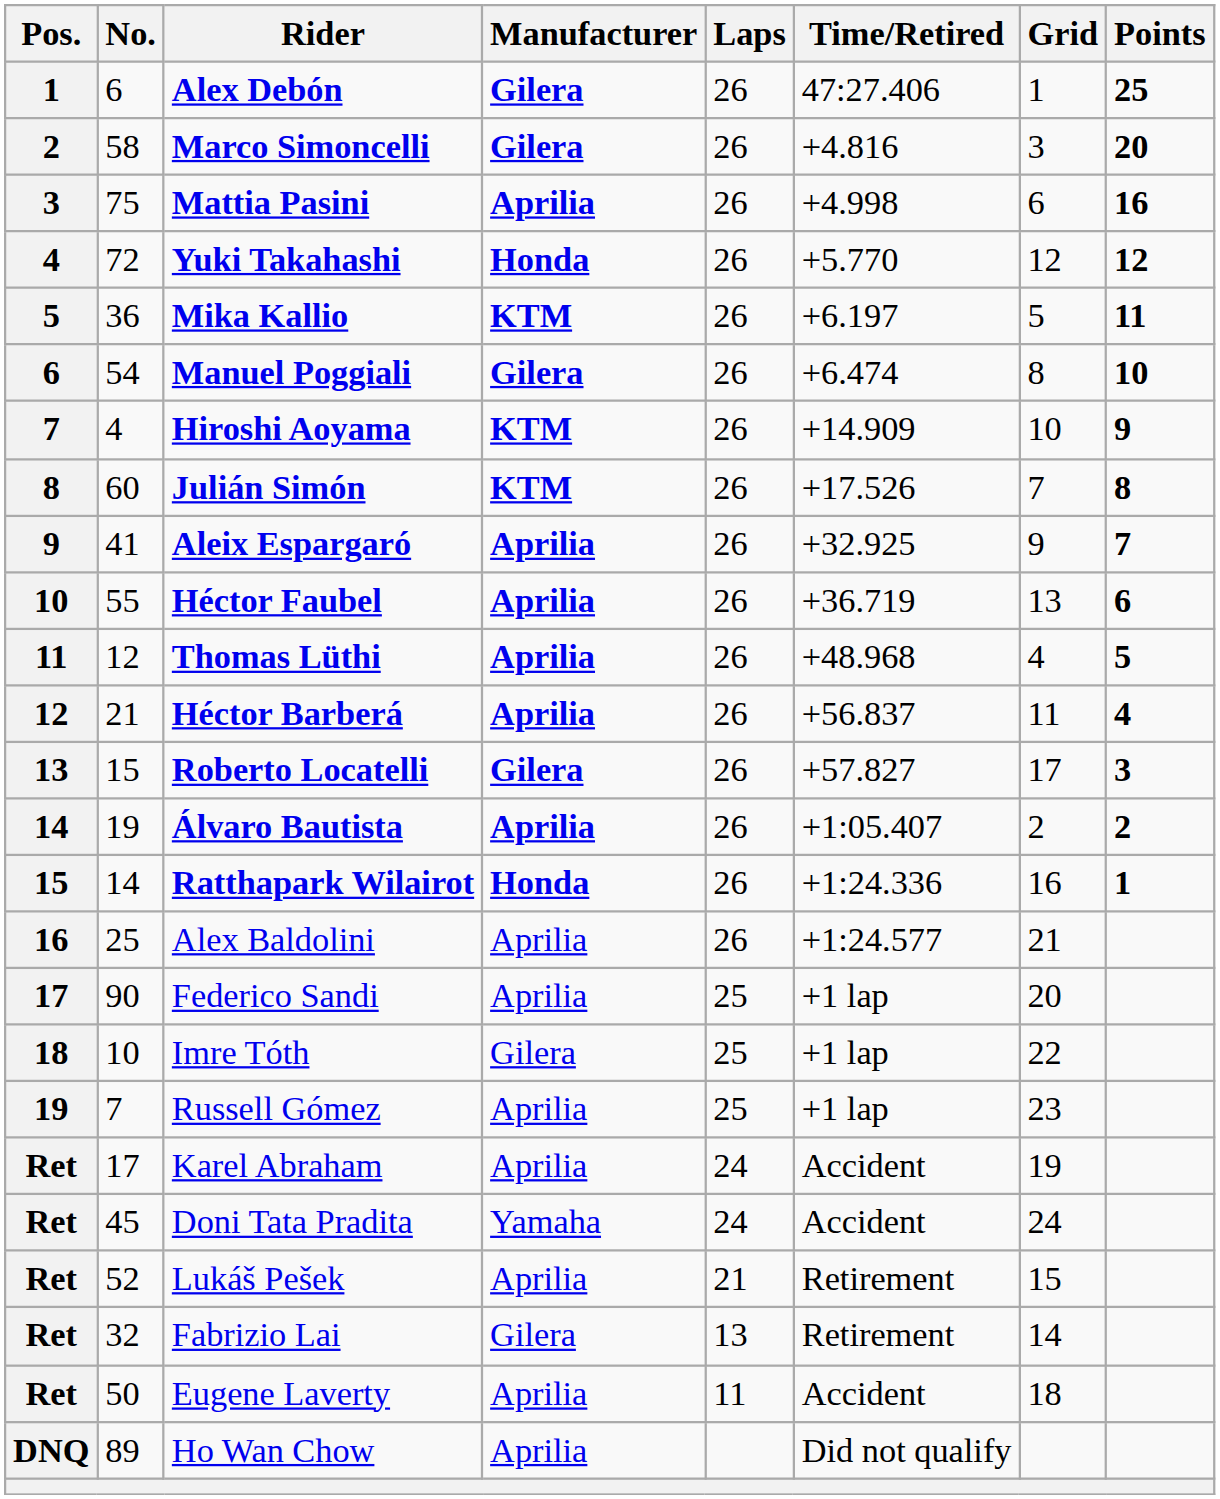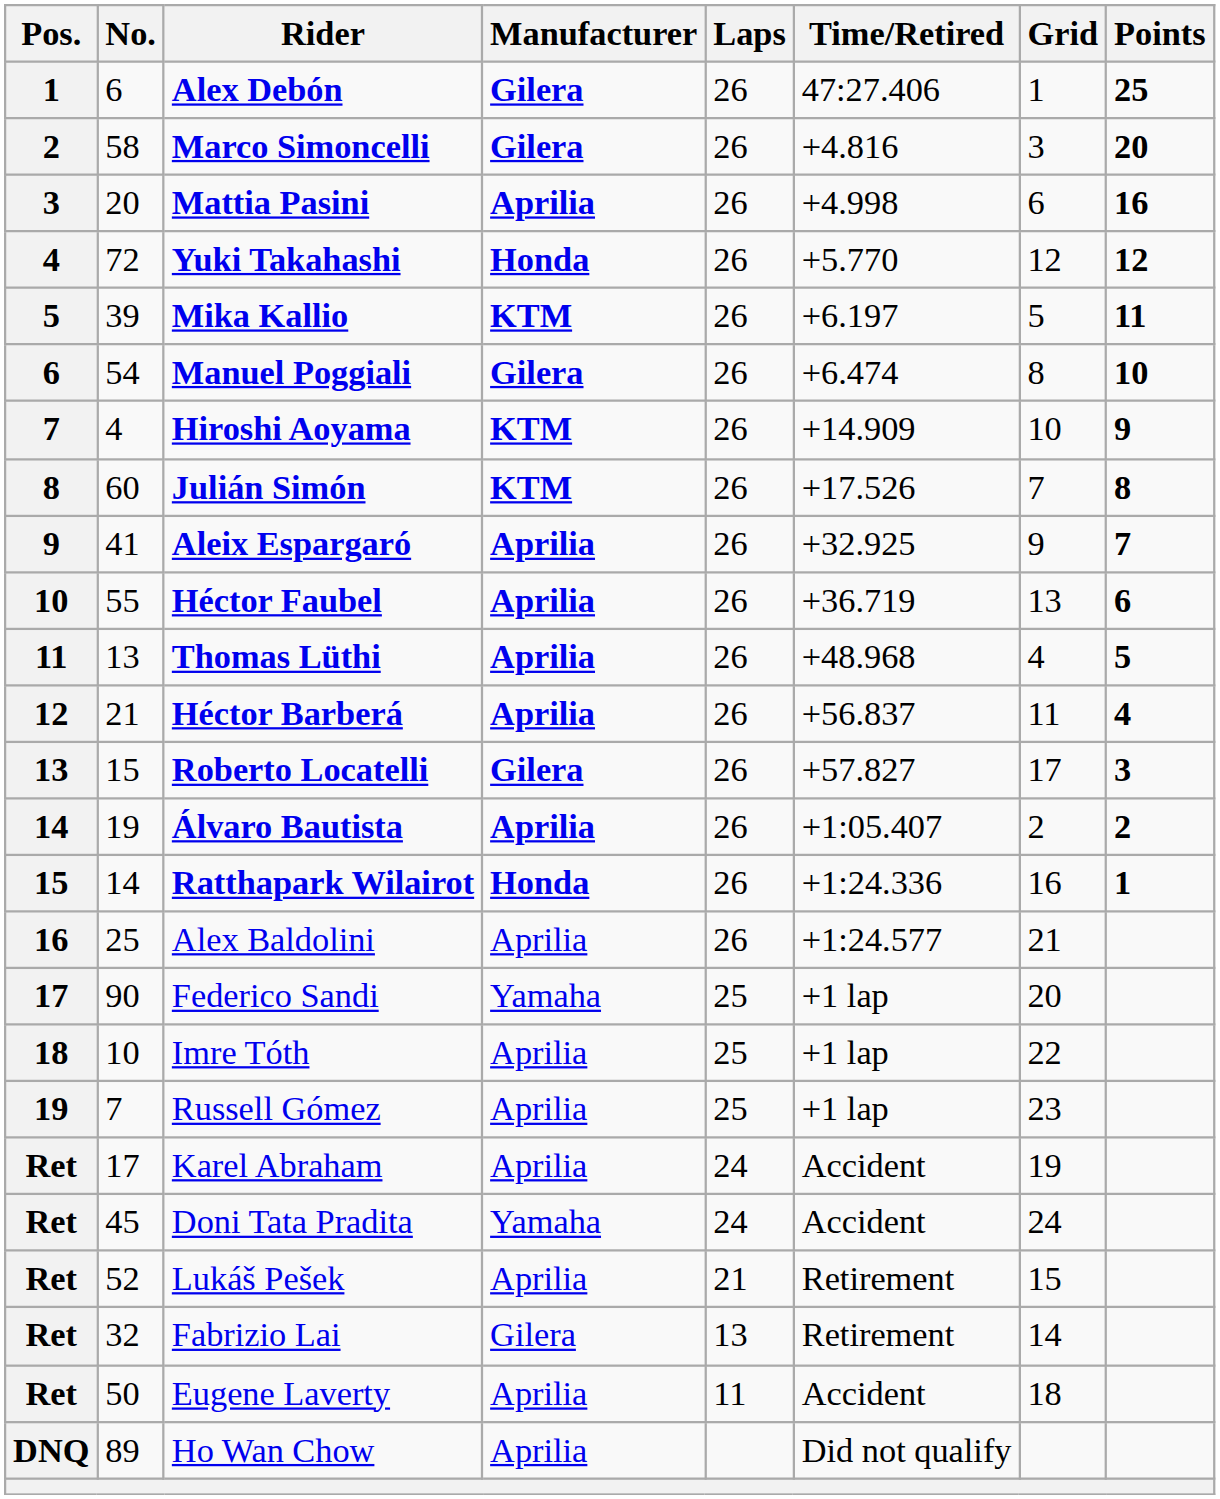Mattia Pasini | No.: 75 -> 20
Mika Kallio | No.: 36 -> 39
Thomas Lüthi | No.: 12 -> 13
Federico Sandi | Manufacturer: Aprilia -> Yamaha
Imre Tóth | Manufacturer: Gilera -> Aprilia
